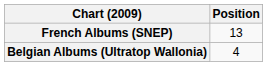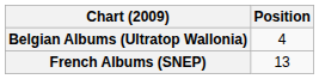rows swapped: Belgian Albums (Ultratop Wallonia) <-> French Albums (SNEP)
